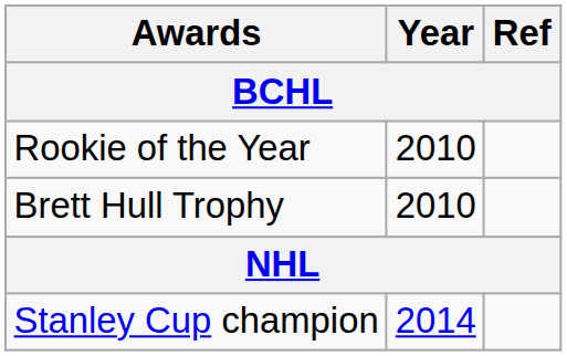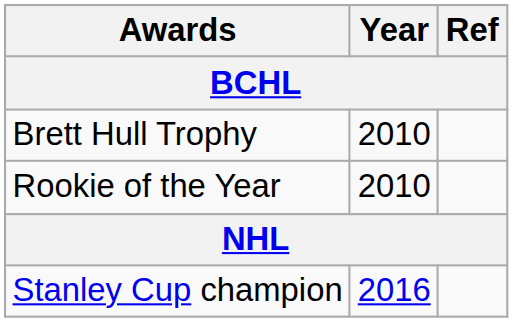rows swapped: Rookie of the Year <-> Brett Hull Trophy
Stanley Cup champion | Year: 2014 -> 2016
